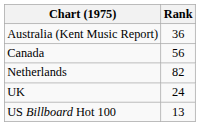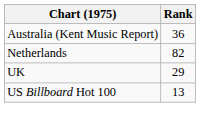- row: Canada | 56
UK | Rank: 24 -> 29
